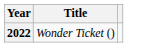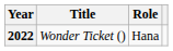+ column: Role | Hana
